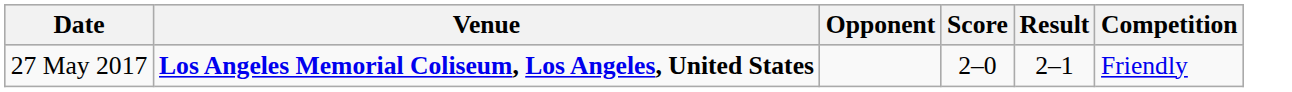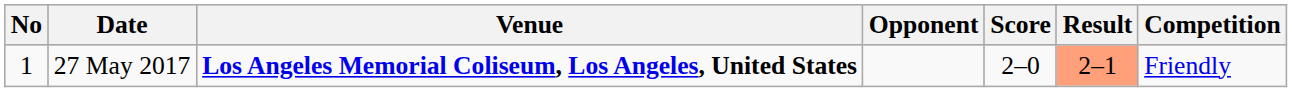+ column: No | 1
27 May 2017 | Result: no background -> lightsalmon background
